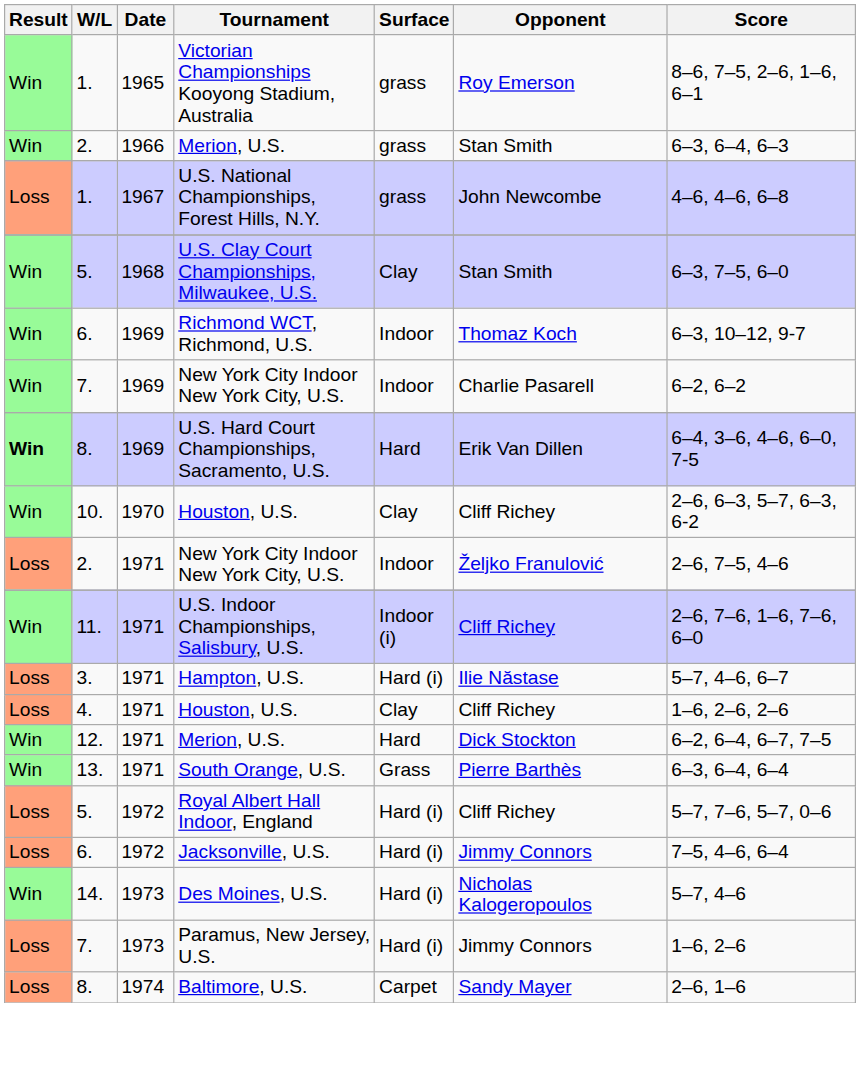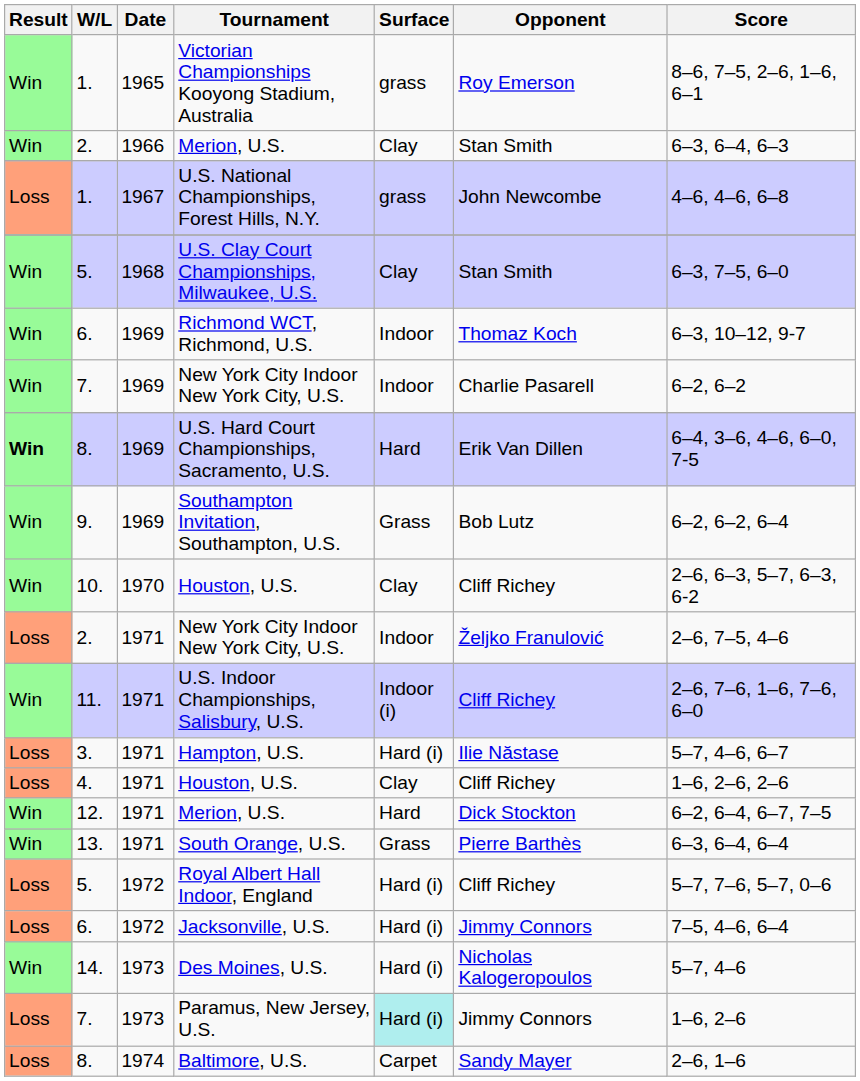2. / Merion, U.S. | Surface: grass -> Clay
+ row: Win | 9. | 1969 | Southampton Invitation, Southampton, U.S. | Grass | Bob Lutz | 6–2, 6–2, 6–4
Paramus, New Jersey, U.S. | Surface: no background -> paleturquoise background
